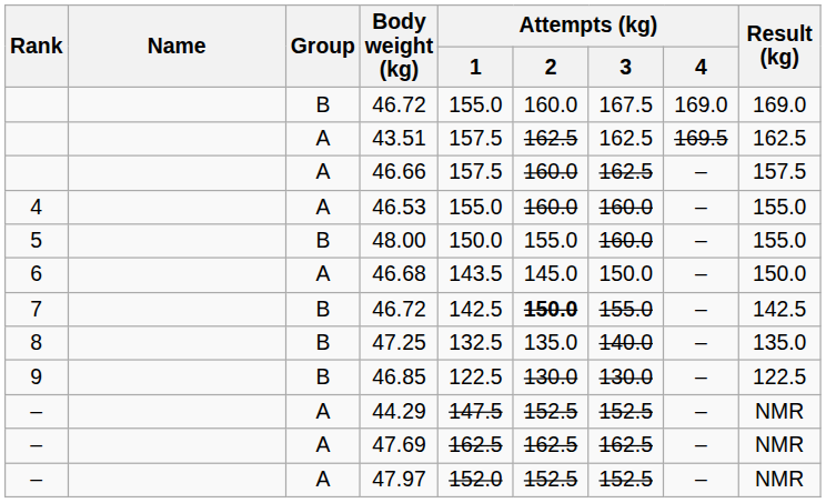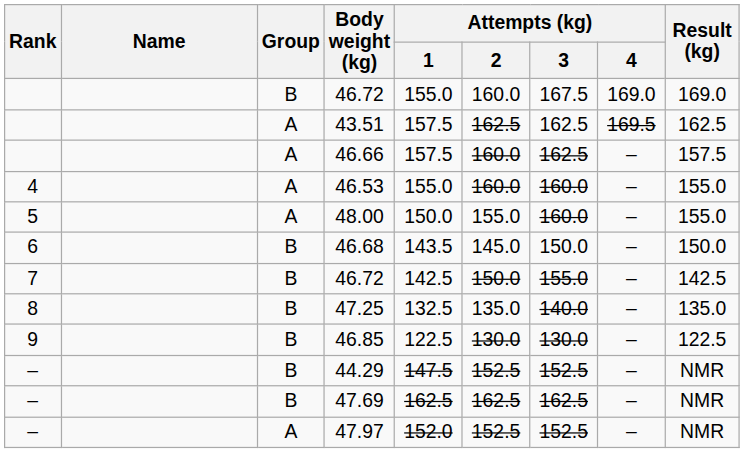48.00 | Group: B -> A
46.68 | Group: A -> B
7 / 46.72 | Attempts (kg) / 2: bold -> normal
44.29 | Group: A -> B
47.69 | Group: A -> B
